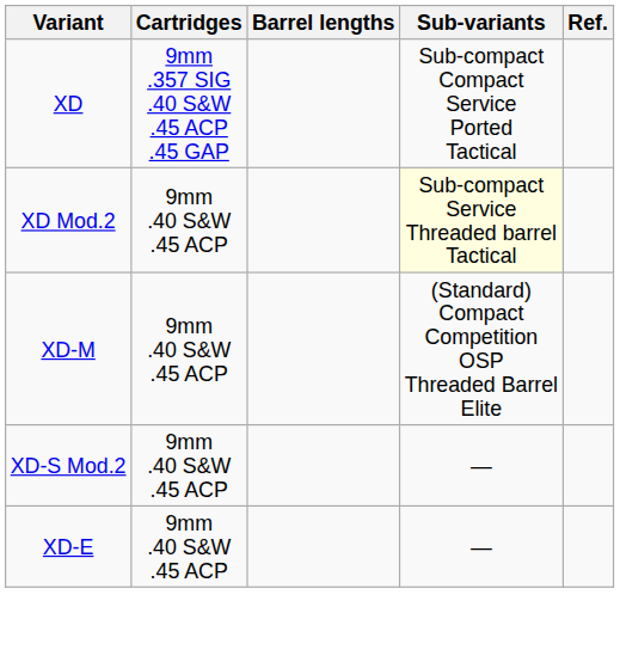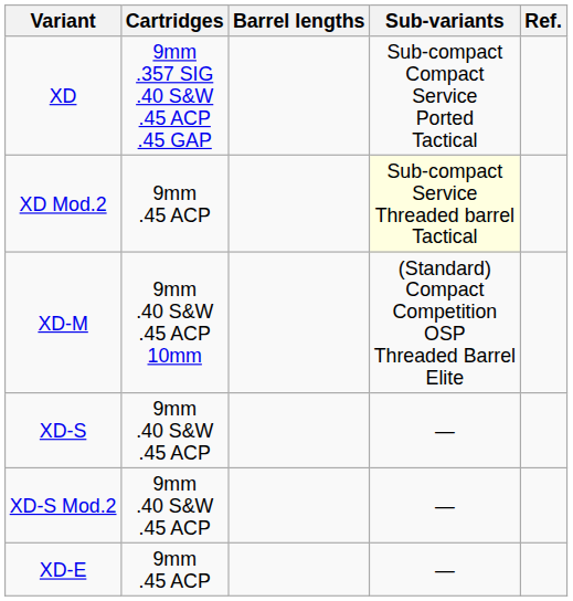XD Mod.2 | Cartridges: 9mm .40 S&W .45 ACP -> 9mm .45 ACP
XD-M | Cartridges: 9mm .40 S&W .45 ACP -> 9mm .40 S&W .45 ACP 10mm
+ row: XD-S | 9mm .40 S&W .45 ACP | —
XD-E | Cartridges: 9mm .40 S&W .45 ACP -> 9mm .45 ACP
